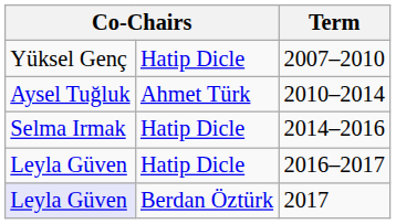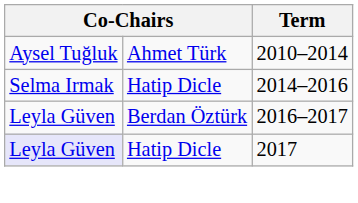- row: Yüksel Genç | Hatip Dicle | 2007–2010
2016–2017 | column 2: Hatip Dicle -> Berdan Öztürk
2017 | column 2: Berdan Öztürk -> Hatip Dicle
